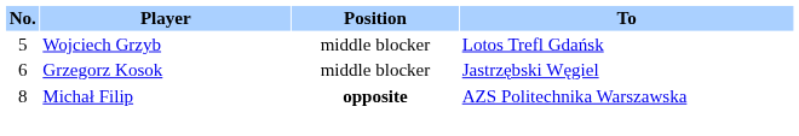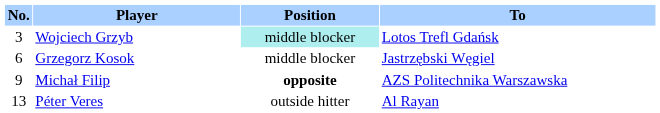Wojciech Grzyb | No.: 5 -> 3
Wojciech Grzyb | Position: no background -> paleturquoise background
Michał Filip | No.: 8 -> 9
+ row: 13 | Péter Veres | outside hitter | Al Rayan
